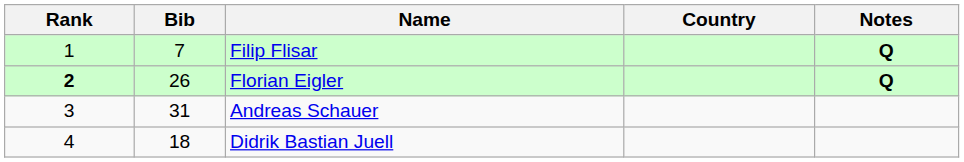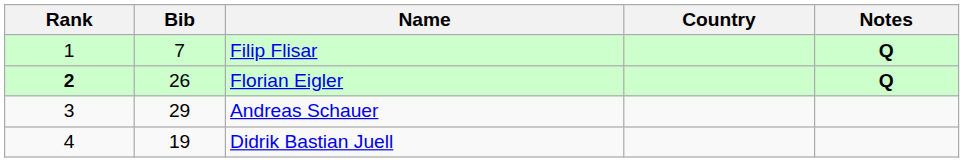Andreas Schauer | Bib: 31 -> 29
Didrik Bastian Juell | Bib: 18 -> 19
